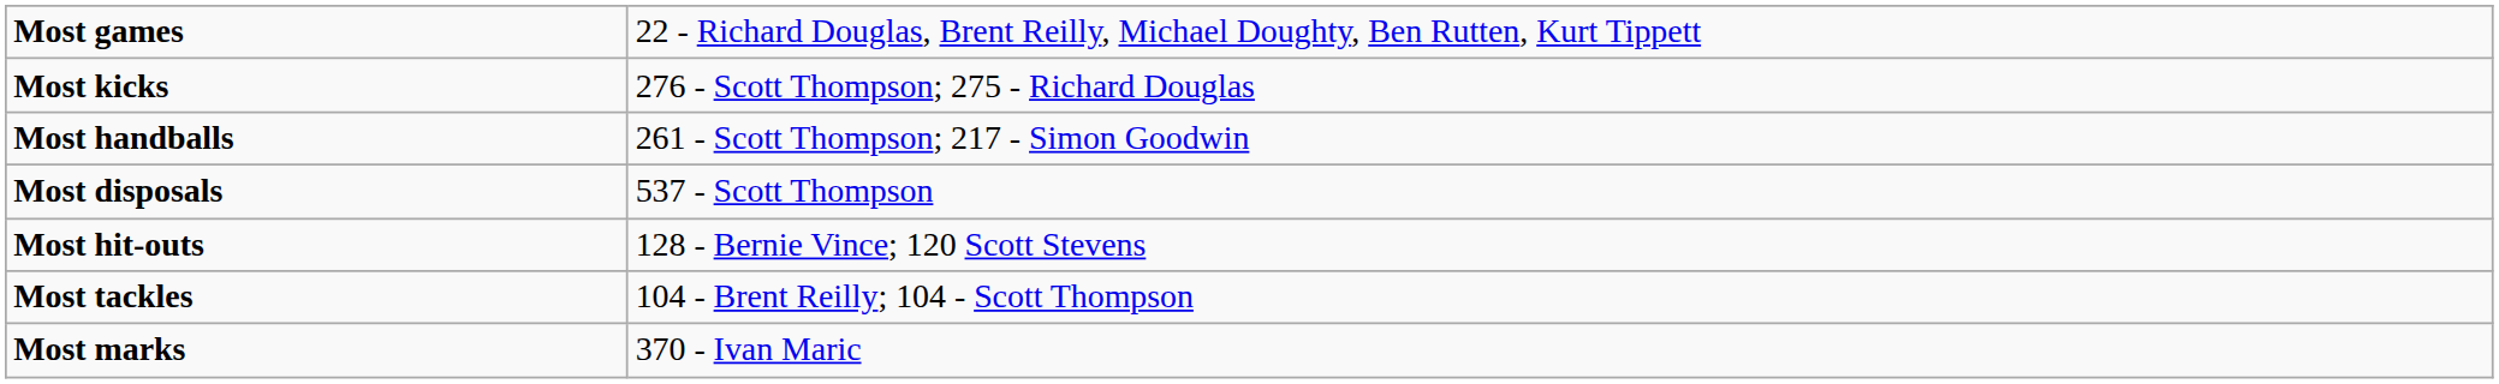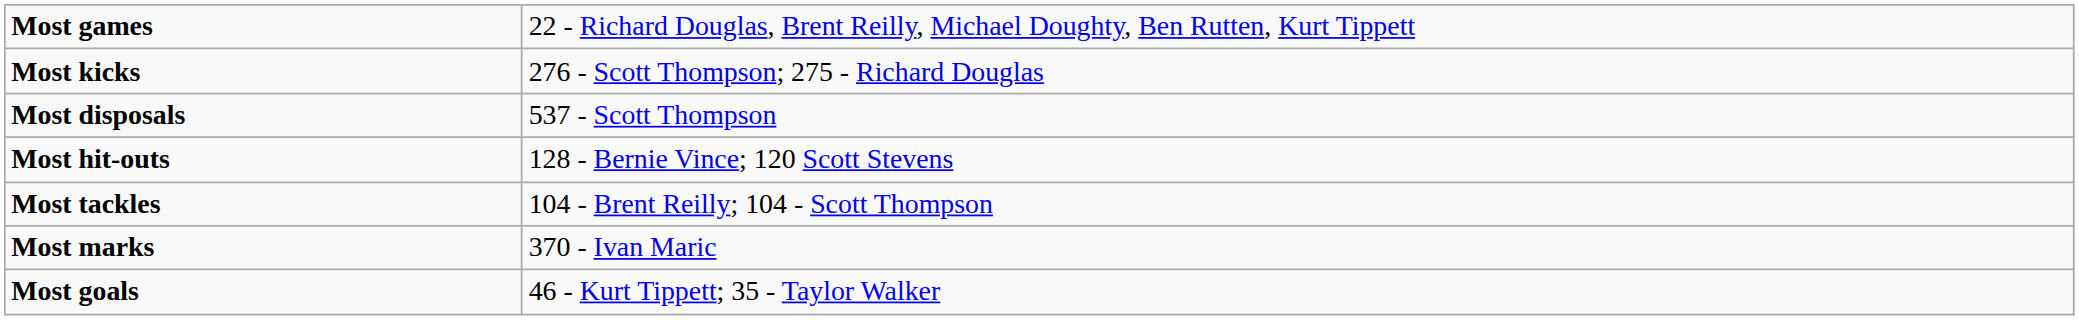- row: Most handballs | 261 - Scott Thompson; 217 - Simon Goodwin
+ row: Most goals | 46 - Kurt Tippett; 35 - Taylor Walker
